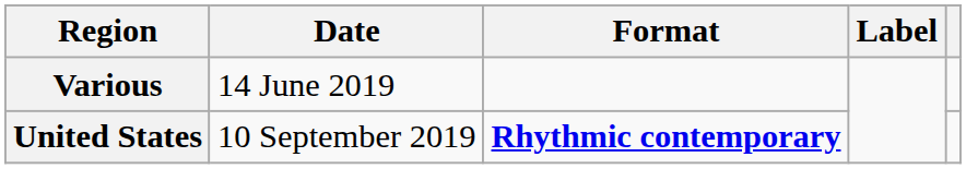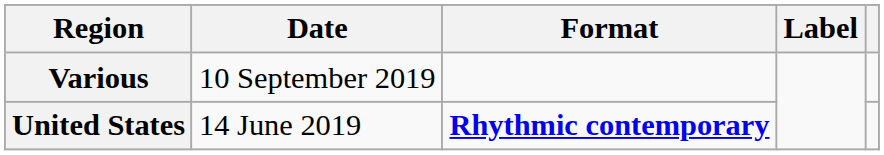Various | Date: 14 June 2019 -> 10 September 2019
United States | Date: 10 September 2019 -> 14 June 2019
